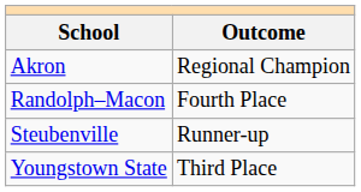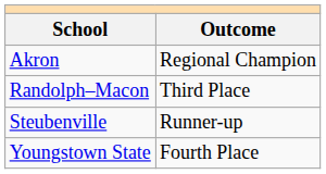Randolph–Macon | Outcome: Fourth Place -> Third Place
Youngstown State | Outcome: Third Place -> Fourth Place
